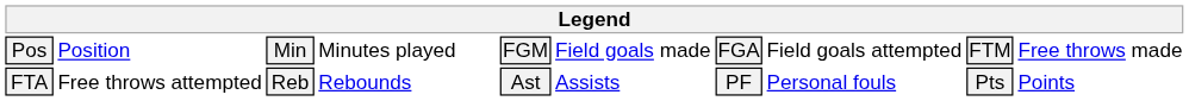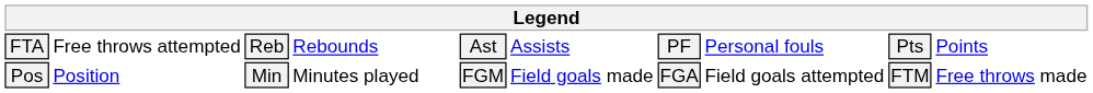rows swapped: Pos <-> FTA
